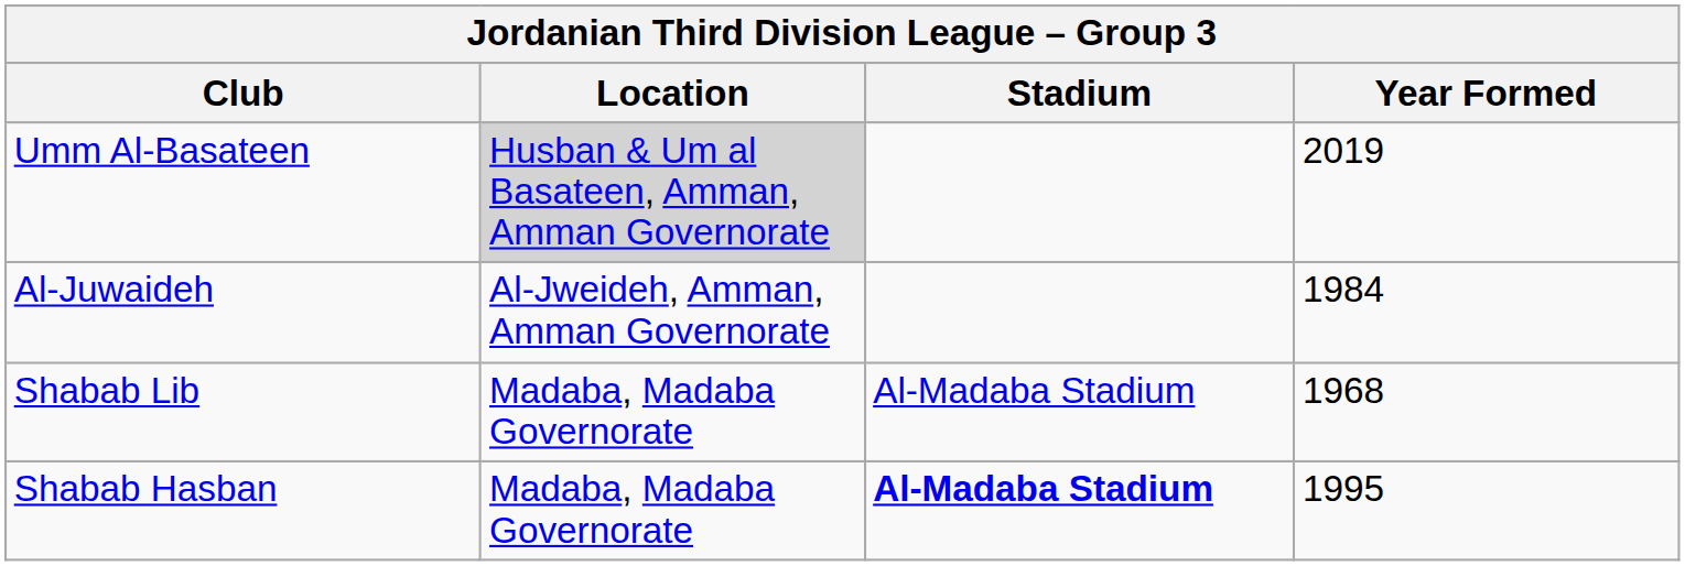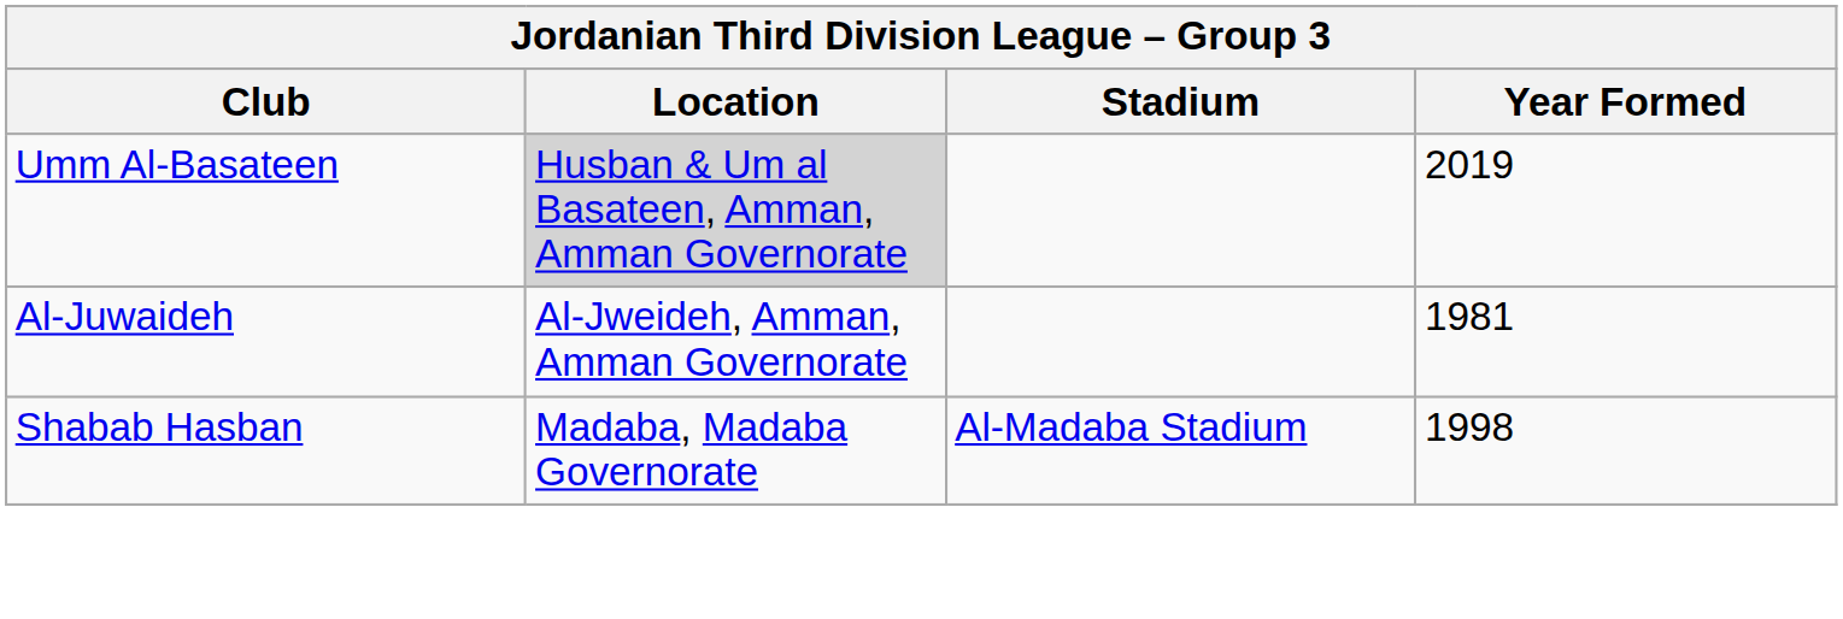Al-Juwaideh | Year Formed: 1984 -> 1981
- row: Shabab Lib | Madaba, Madaba Governorate | Al-Madaba Stadium | 1968
Shabab Hasban | Stadium: bold -> normal
Shabab Hasban | Year Formed: 1995 -> 1998
